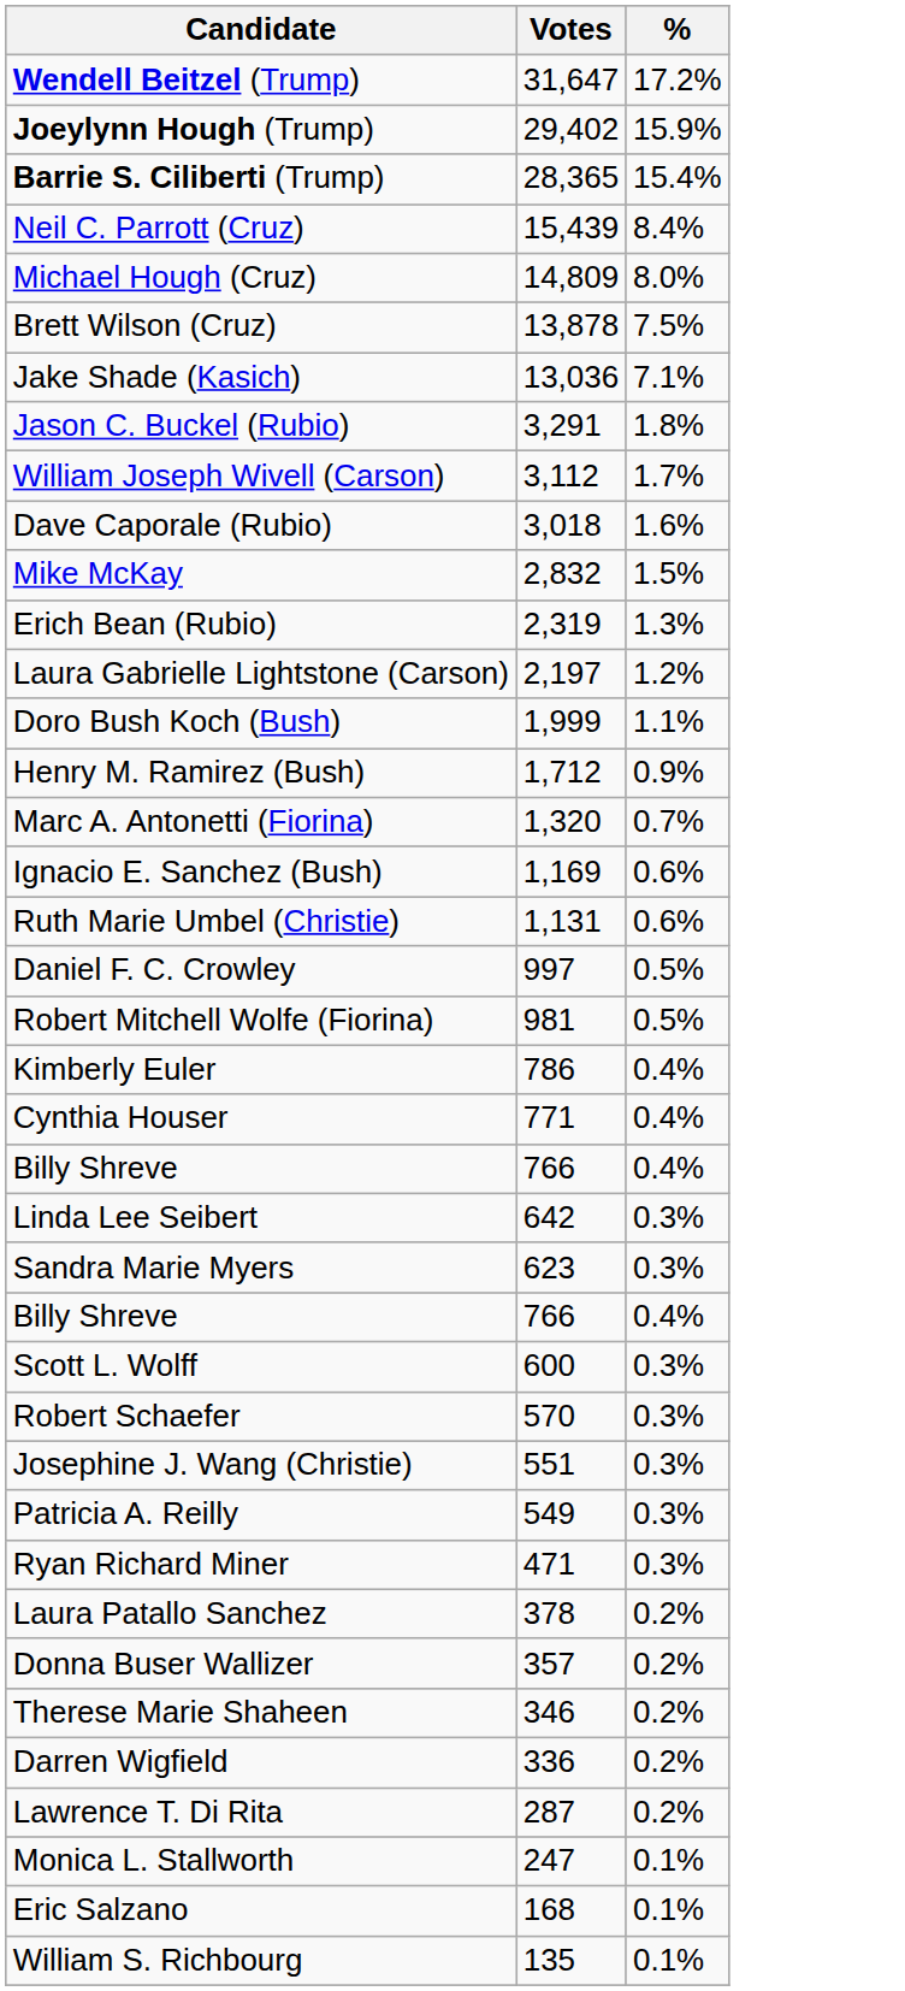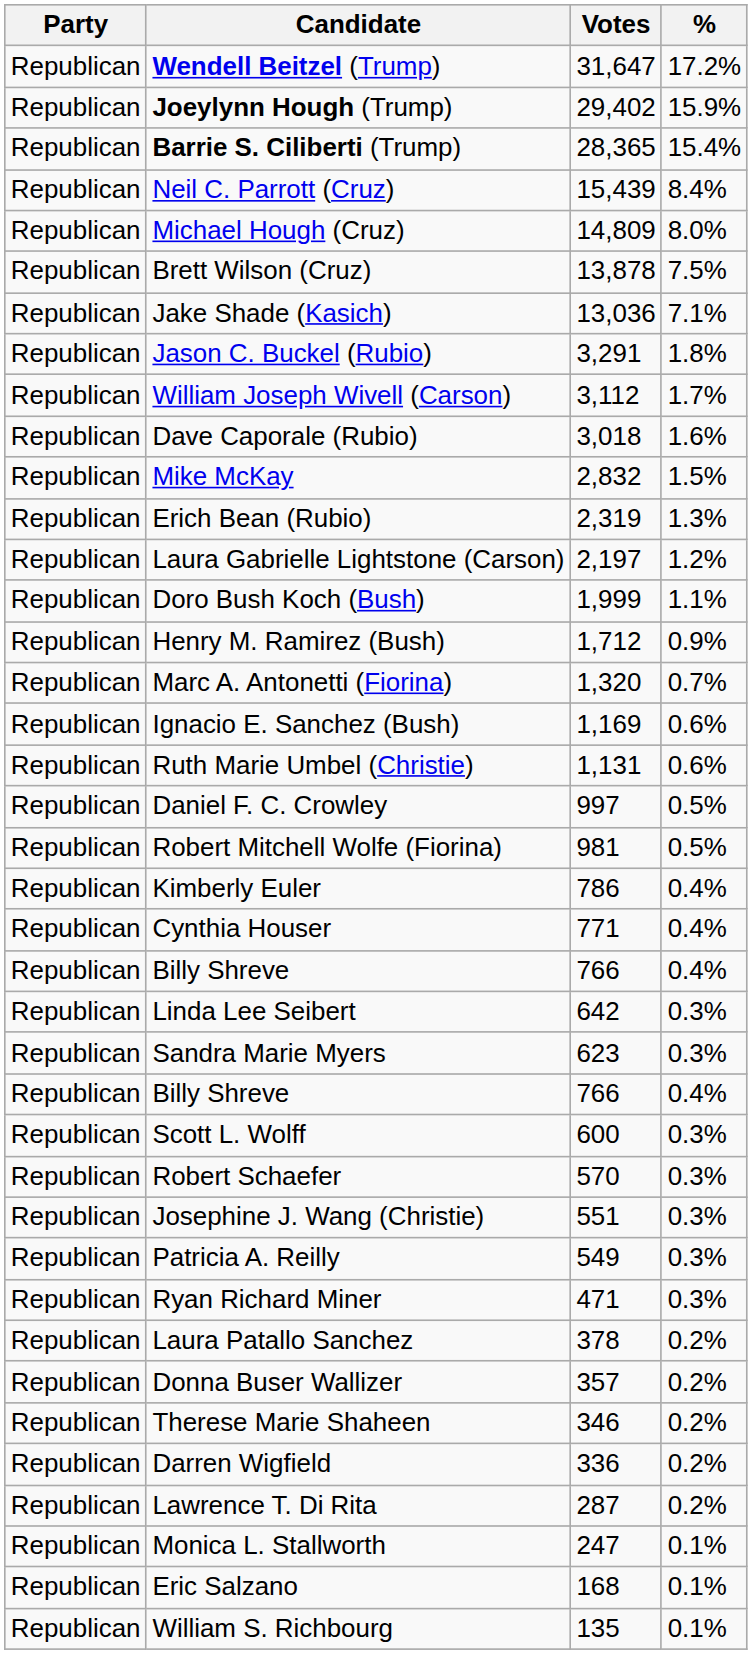+ column: Party | Republican | Republican | Republican | Republican | Republican | Republican | Republican | Republican | Republican | Republican | Republican | Republican | Republican | Republican | Republican | Republican | Republican | Republican | Republican | Republican | Republican | Republican | Republican | Republican | Republican | Republican | Republican | Republican | Republican | Republican | Republican | Republican | Republican | Republican | Republican | Republican | Republican | Republican | Republican
